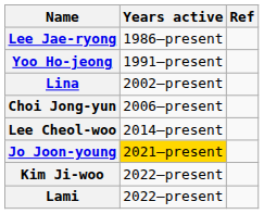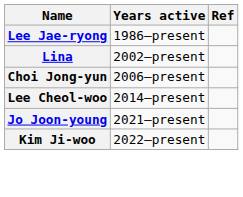- row: Yoo Ho-jeong | 1991–present
Jo Joon-young | Years active: gold background -> no background
- row: Lami | 2022–present
